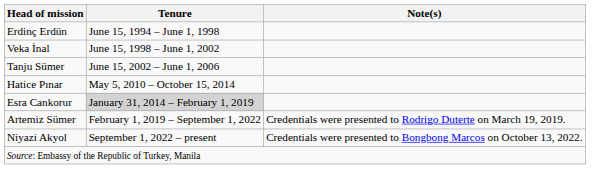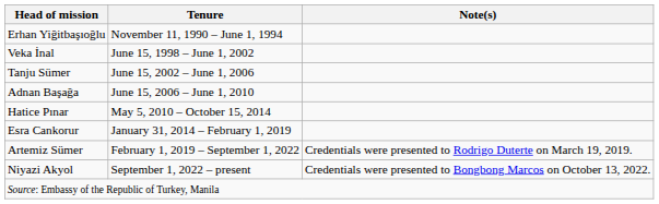+ row: Erhan Yiğitbaşıoğlu | November 11, 1990 – June 1, 1994
- row: Erdinç Erdün | June 15, 1994 – June 1, 1998
+ row: Adnan Başağa | June 15, 2006 – June 1, 2010
Esra Cankorur | Tenure: lightgrey background -> no background
